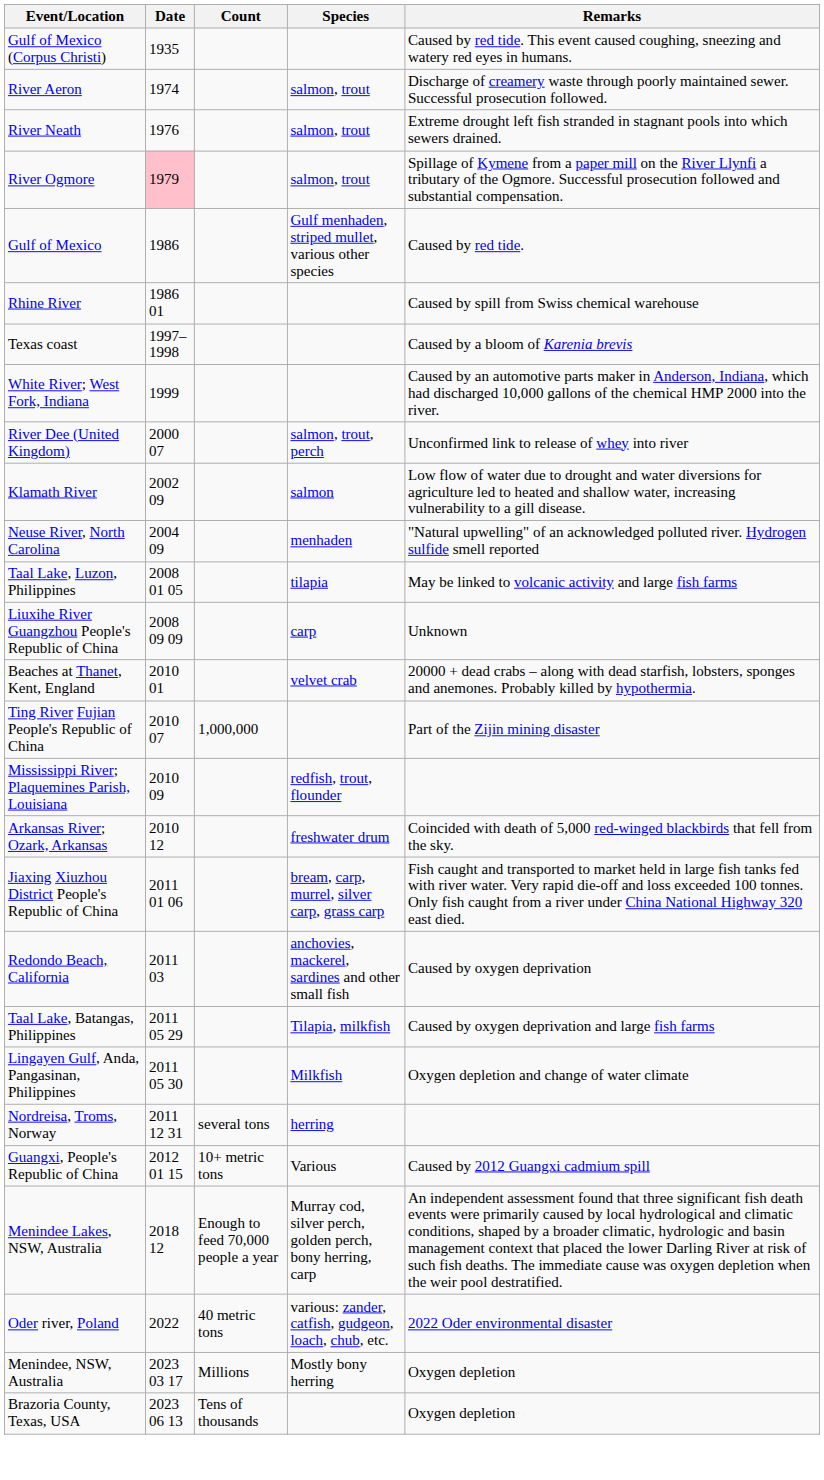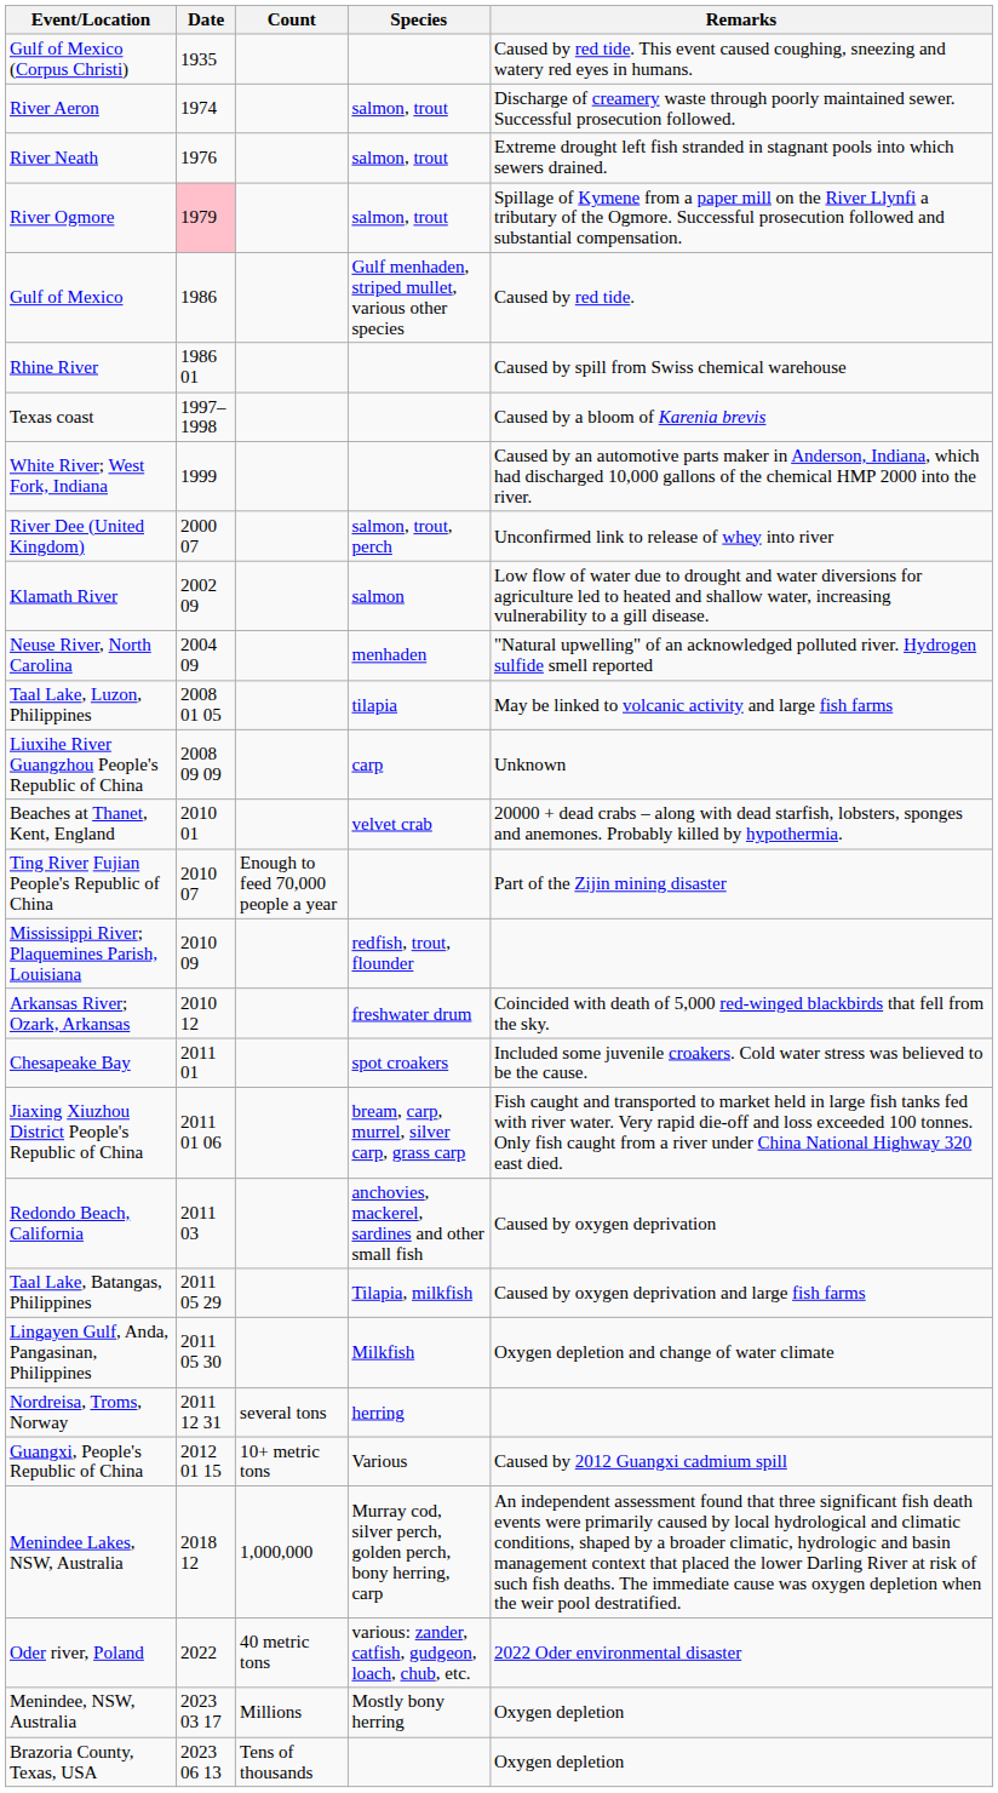Ting River Fujian People's Republic of China | Count: 1,000,000 -> Enough to feed 70,000 people a year
+ row: Chesapeake Bay | 2011 01 | spot croakers | Included some juvenile croakers. Cold water stress was believed to be the cause.
Menindee Lakes, NSW, Australia | Count: Enough to feed 70,000 people a year -> 1,000,000
